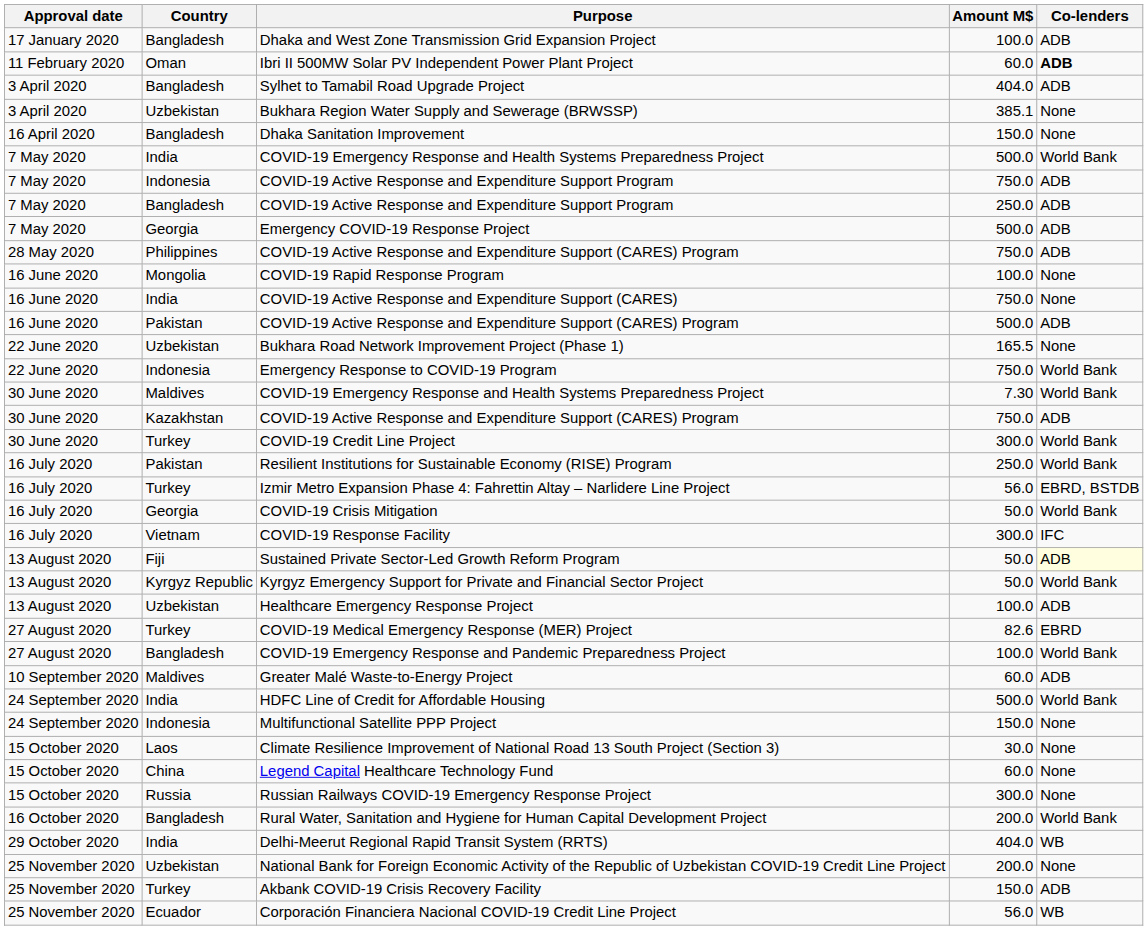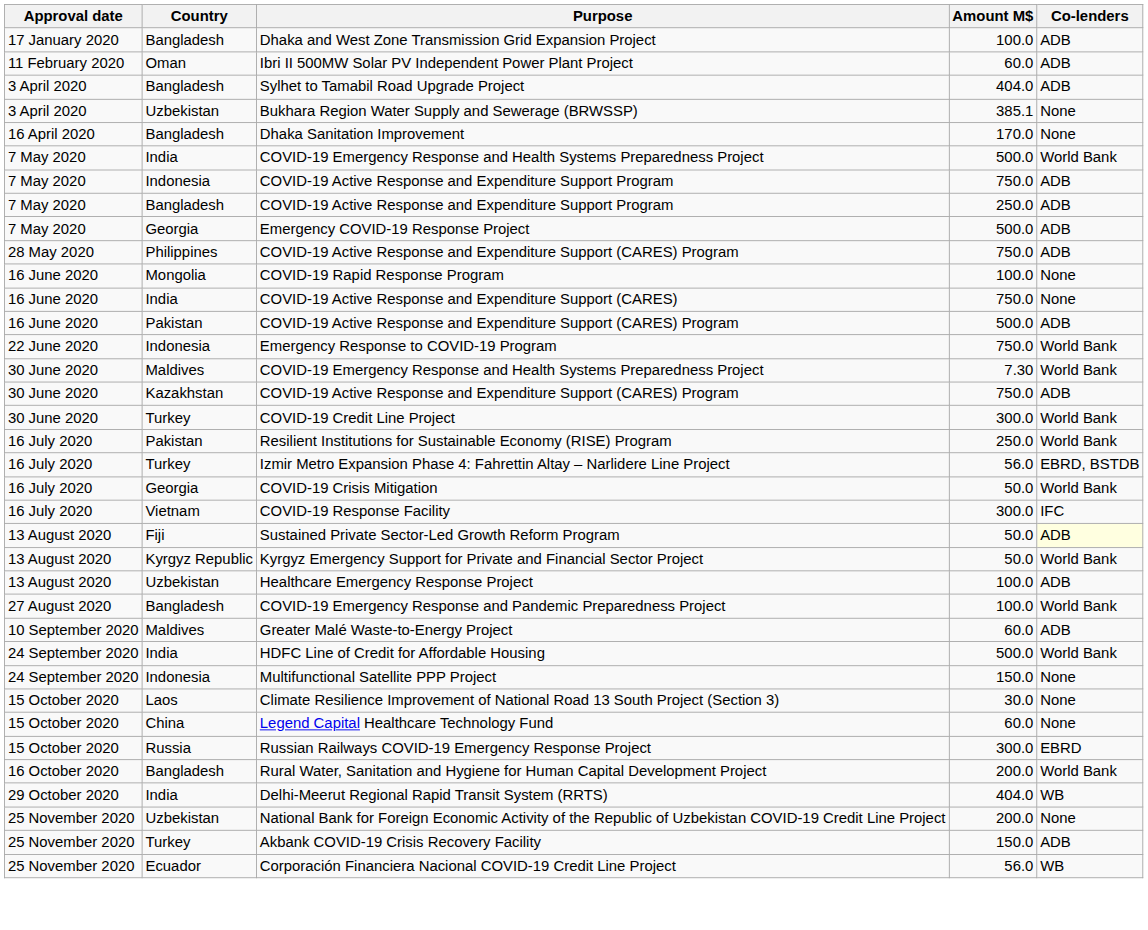Ibri II 500MW Solar PV Independent Power Plant Project | Co-lenders: bold -> normal
Dhaka Sanitation Improvement | Amount M$: 150.0 -> 170.0
- row: 22 June 2020 | Uzbekistan | Bukhara Road Network Improvement Project (Phase 1) | 165.5 | None
- row: 27 August 2020 | Turkey | COVID-19 Medical Emergency Response (MER) Project | 82.6 | EBRD
Russian Railways COVID-19 Emergency Response Project | Co-lenders: None -> EBRD
